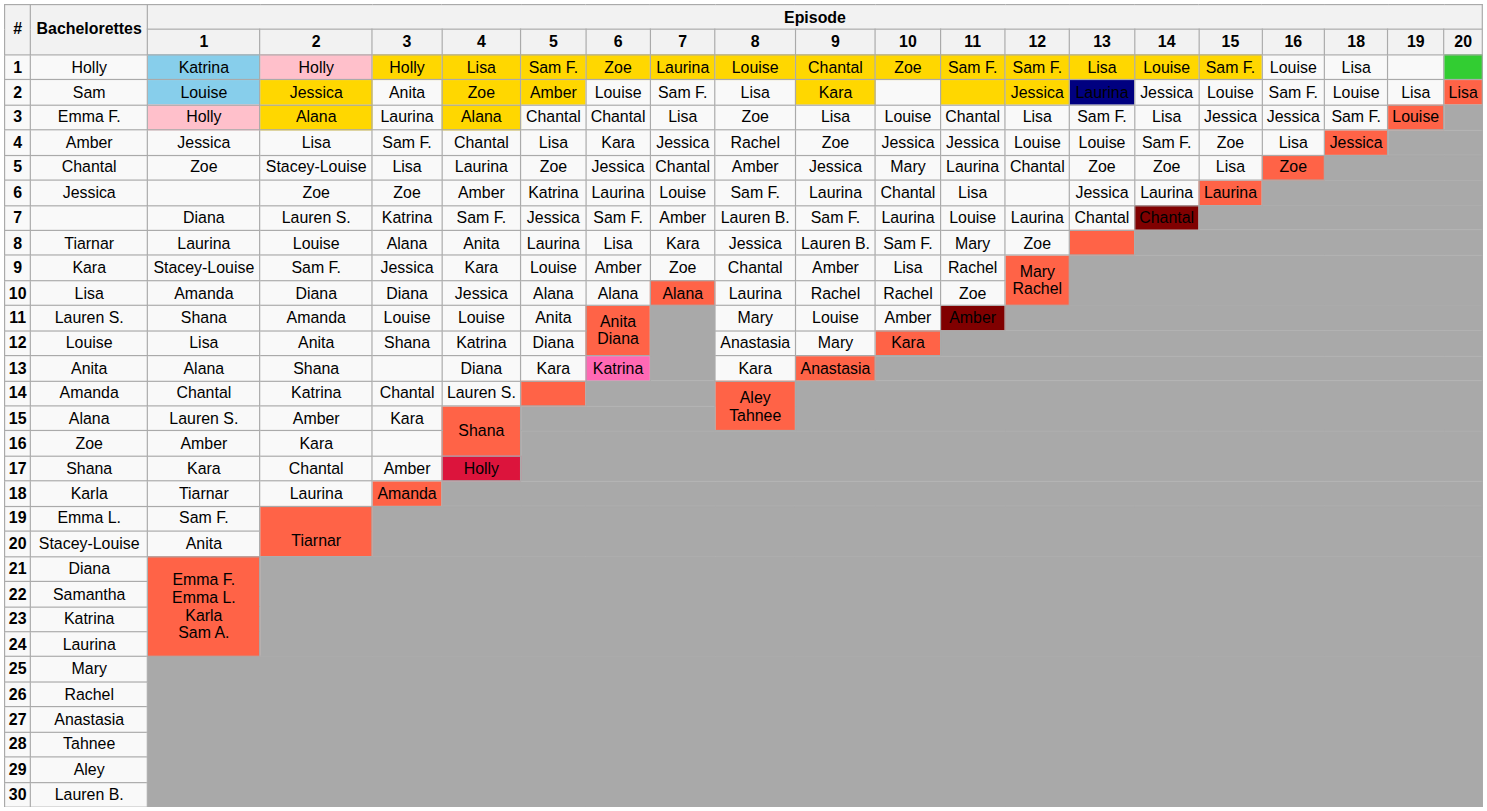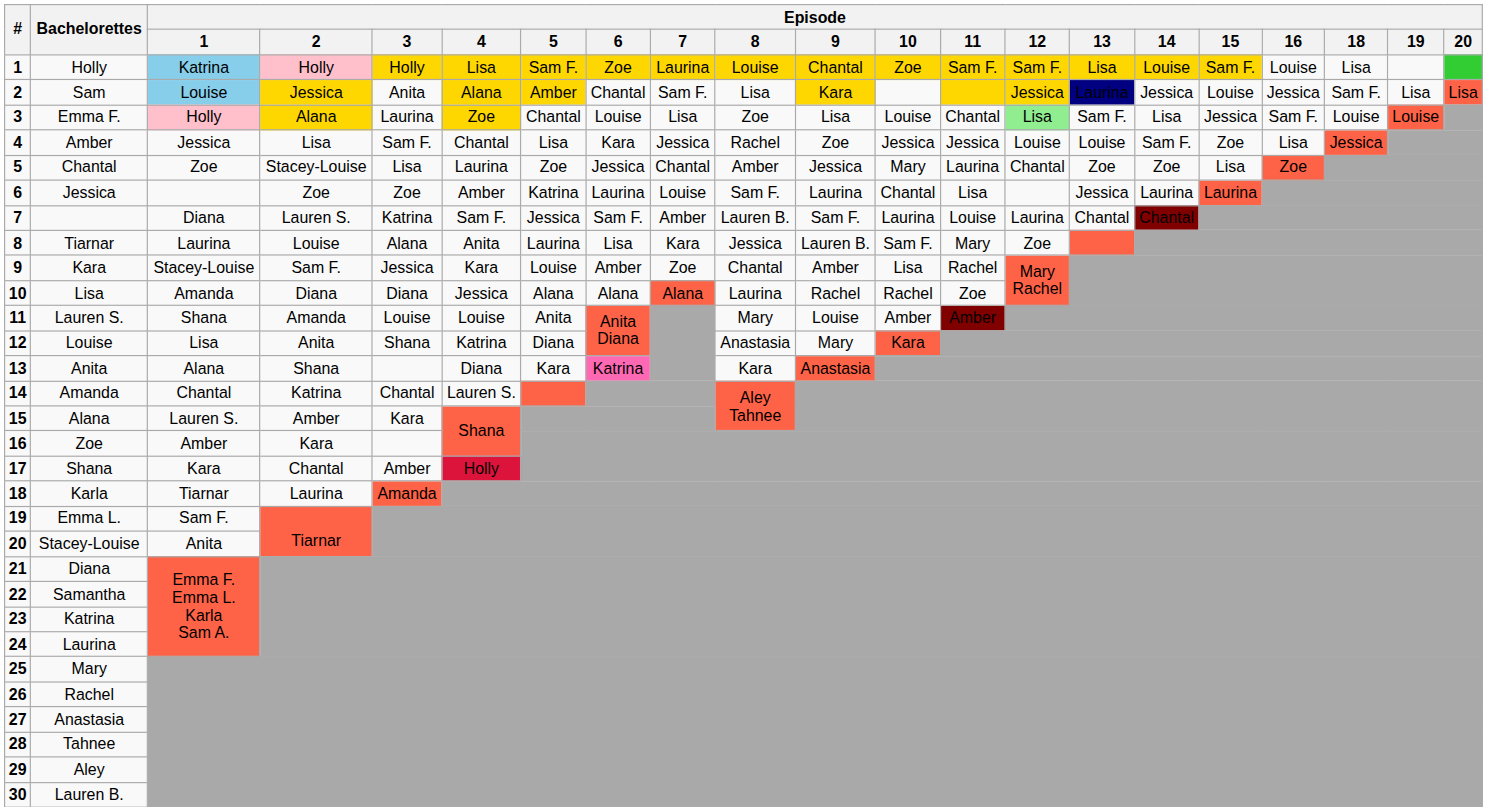Sam | Episode / 4: Zoe -> Alana
Sam | Episode / 6: Louise -> Chantal
Sam | Episode / 16: Sam F. -> Jessica
Sam | Episode / 18: Louise -> Sam F.
Emma F. | Episode / 4: Alana -> Zoe
Emma F. | Episode / 6: Chantal -> Louise
Emma F. | Episode / 12: no background -> lightgreen background
Emma F. | Episode / 16: Jessica -> Sam F.
Emma F. | Episode / 18: Sam F. -> Louise
